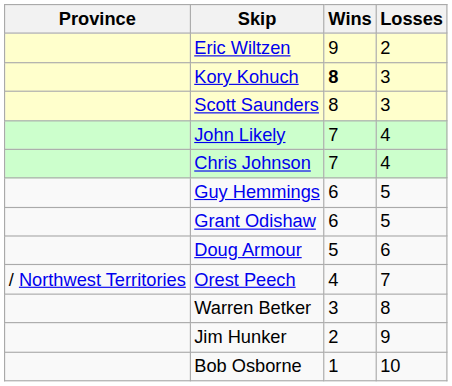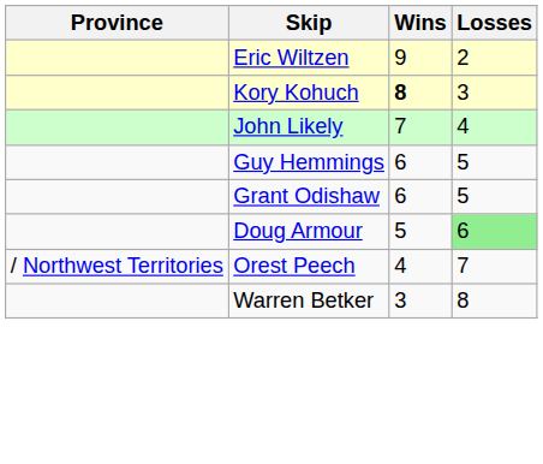- row: Scott Saunders | 8 | 3
- row: Chris Johnson | 7 | 4
Doug Armour | Losses: no background -> lightgreen background
- row: Jim Hunker | 2 | 9
- row: Bob Osborne | 1 | 10
